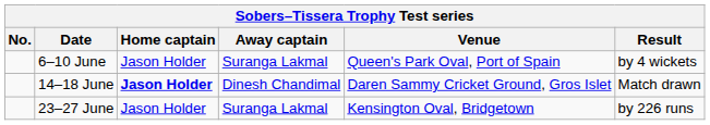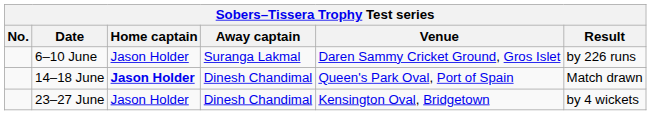6–10 June | Venue: Queen's Park Oval, Port of Spain -> Daren Sammy Cricket Ground, Gros Islet
6–10 June | Result: by 4 wickets -> by 226 runs
14–18 June | Venue: Daren Sammy Cricket Ground, Gros Islet -> Queen's Park Oval, Port of Spain
23–27 June | Away captain: Suranga Lakmal -> Dinesh Chandimal
23–27 June | Result: by 226 runs -> by 4 wickets
